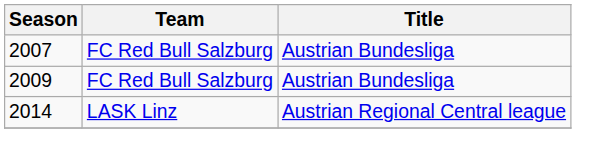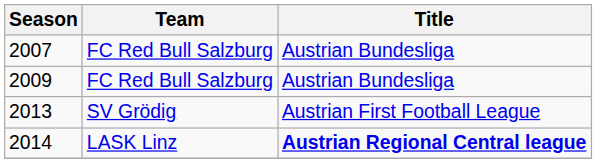+ row: 2013 | SV Grödig | Austrian First Football League
2014 | Title: normal -> bold
